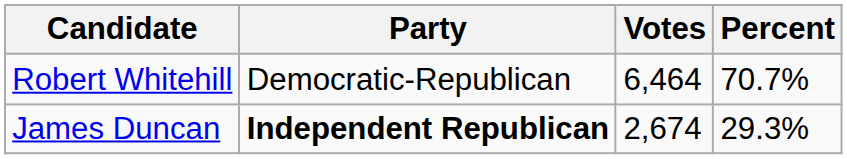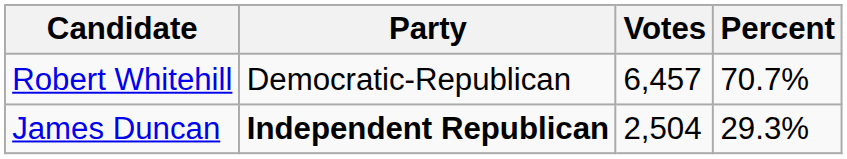Robert Whitehill | Votes: 6,464 -> 6,457
James Duncan | Votes: 2,674 -> 2,504
